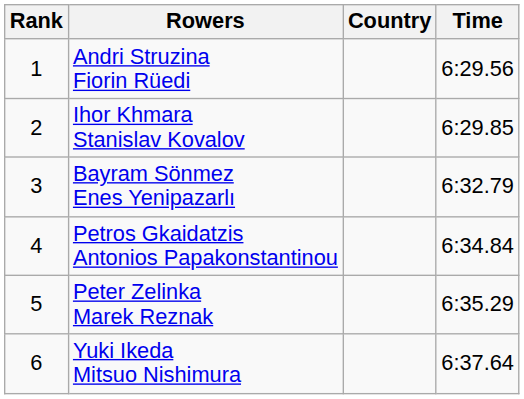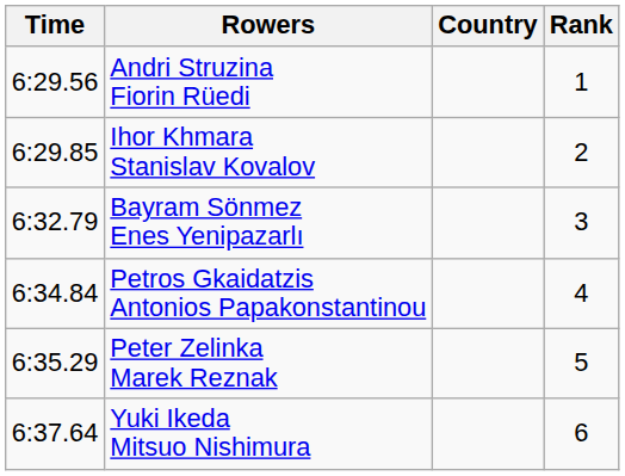columns swapped: Rank <-> Time
